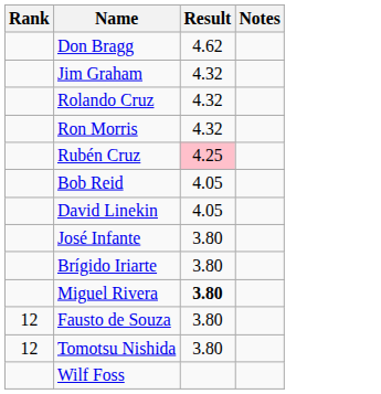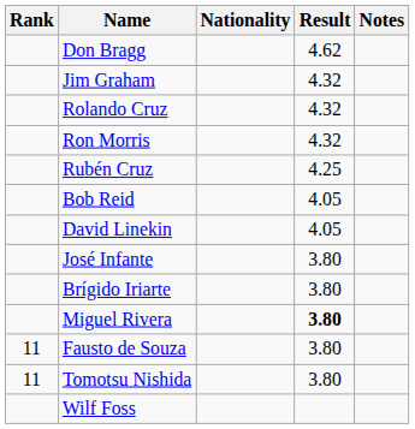+ column: Nationality
Rubén Cruz | Result: pink background -> no background
Fausto de Souza | Rank: 12 -> 11
Tomotsu Nishida | Rank: 12 -> 11
